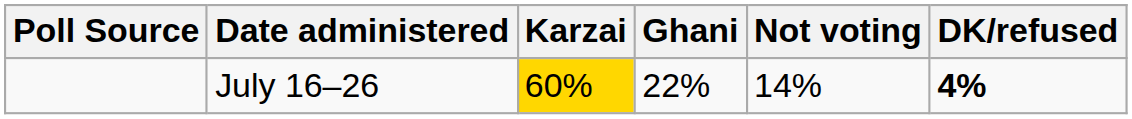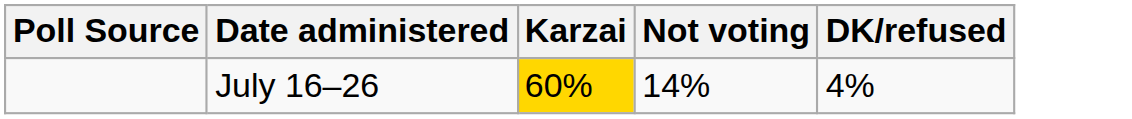- column: Ghani | 22%
July 16–26 | DK/refused: bold -> normal
